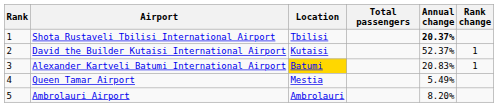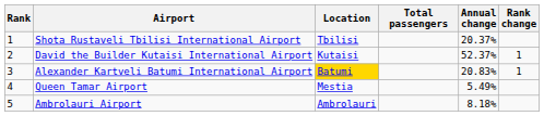Shota Rustaveli Tbilisi International Airport | Annual change: bold -> normal
Ambrolauri Airport | Annual change: 8.20% -> 8.18%
